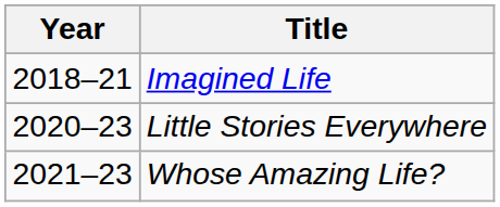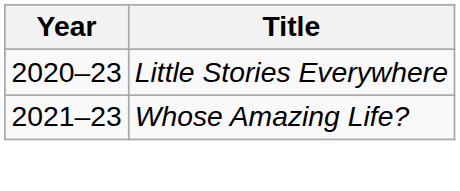- row: 2018–21 | Imagined Life
